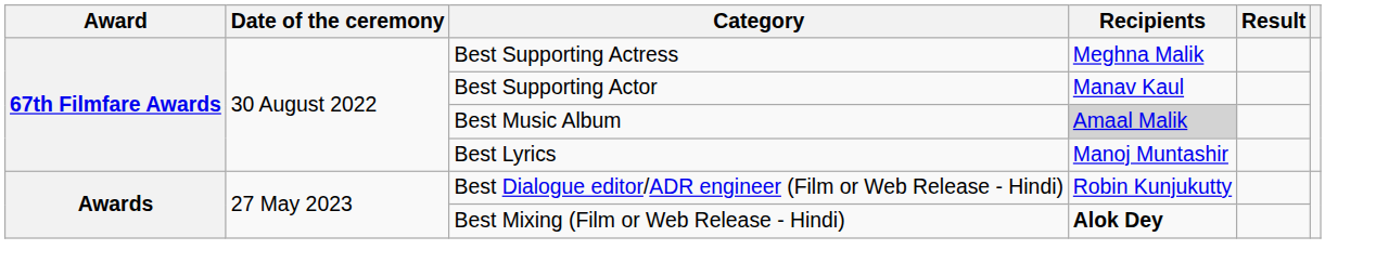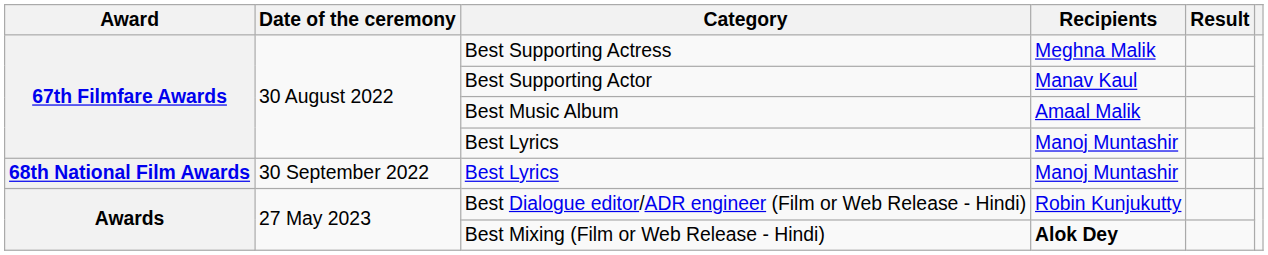Best Music Album | Recipients: lightgrey background -> no background
+ row: 68th National Film Awards | 30 September 2022 | Best Lyrics | Manoj Muntashir
